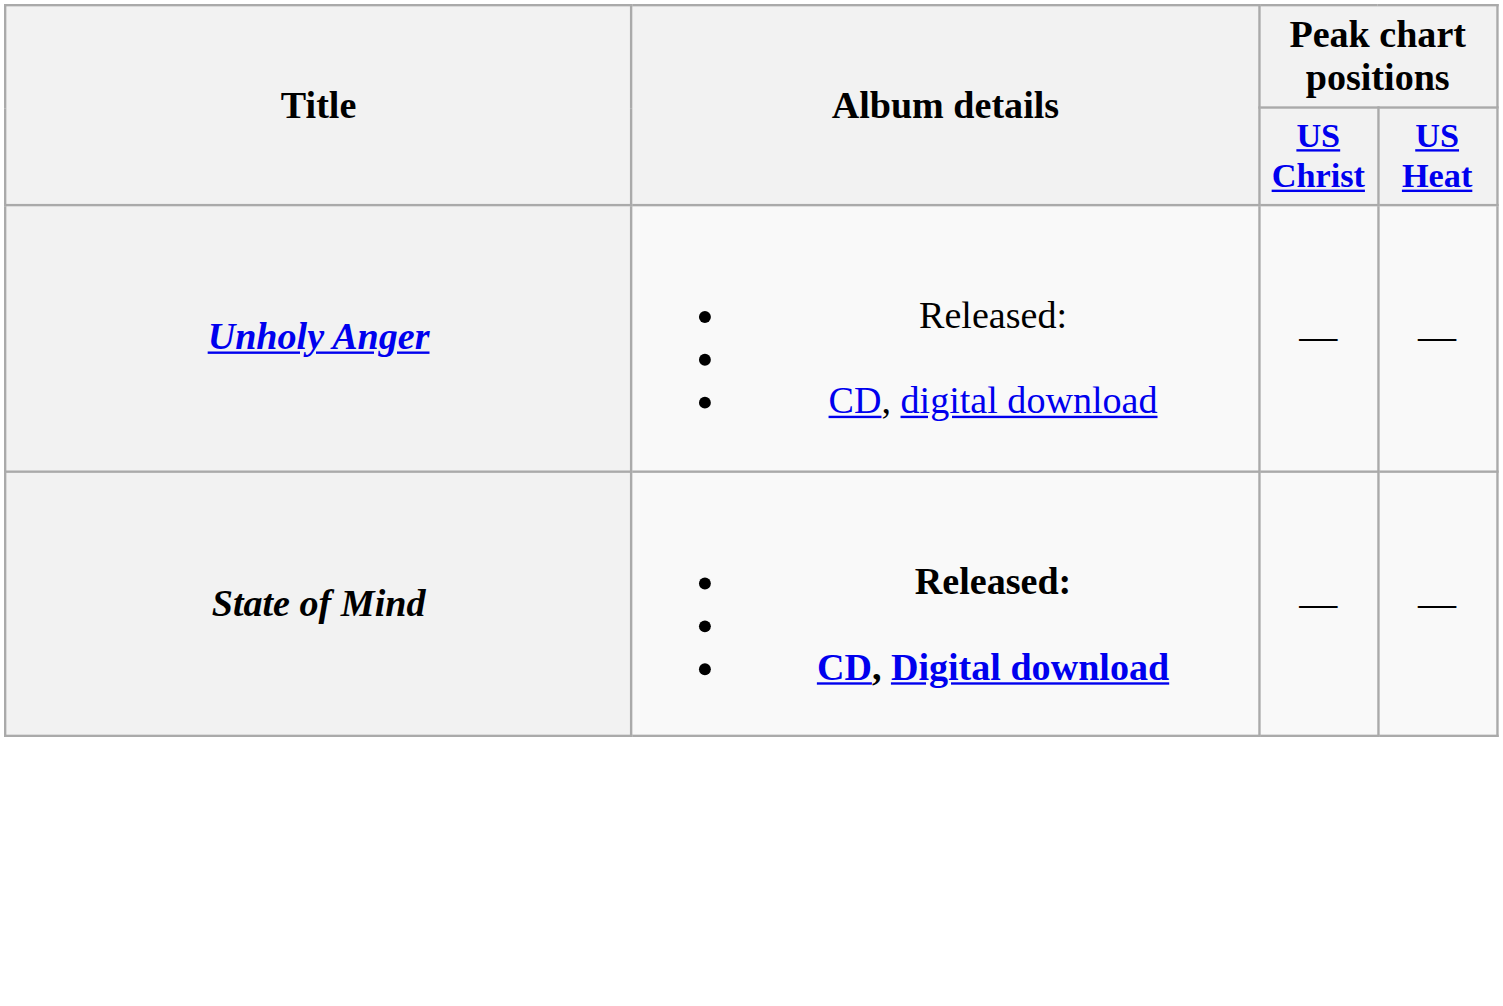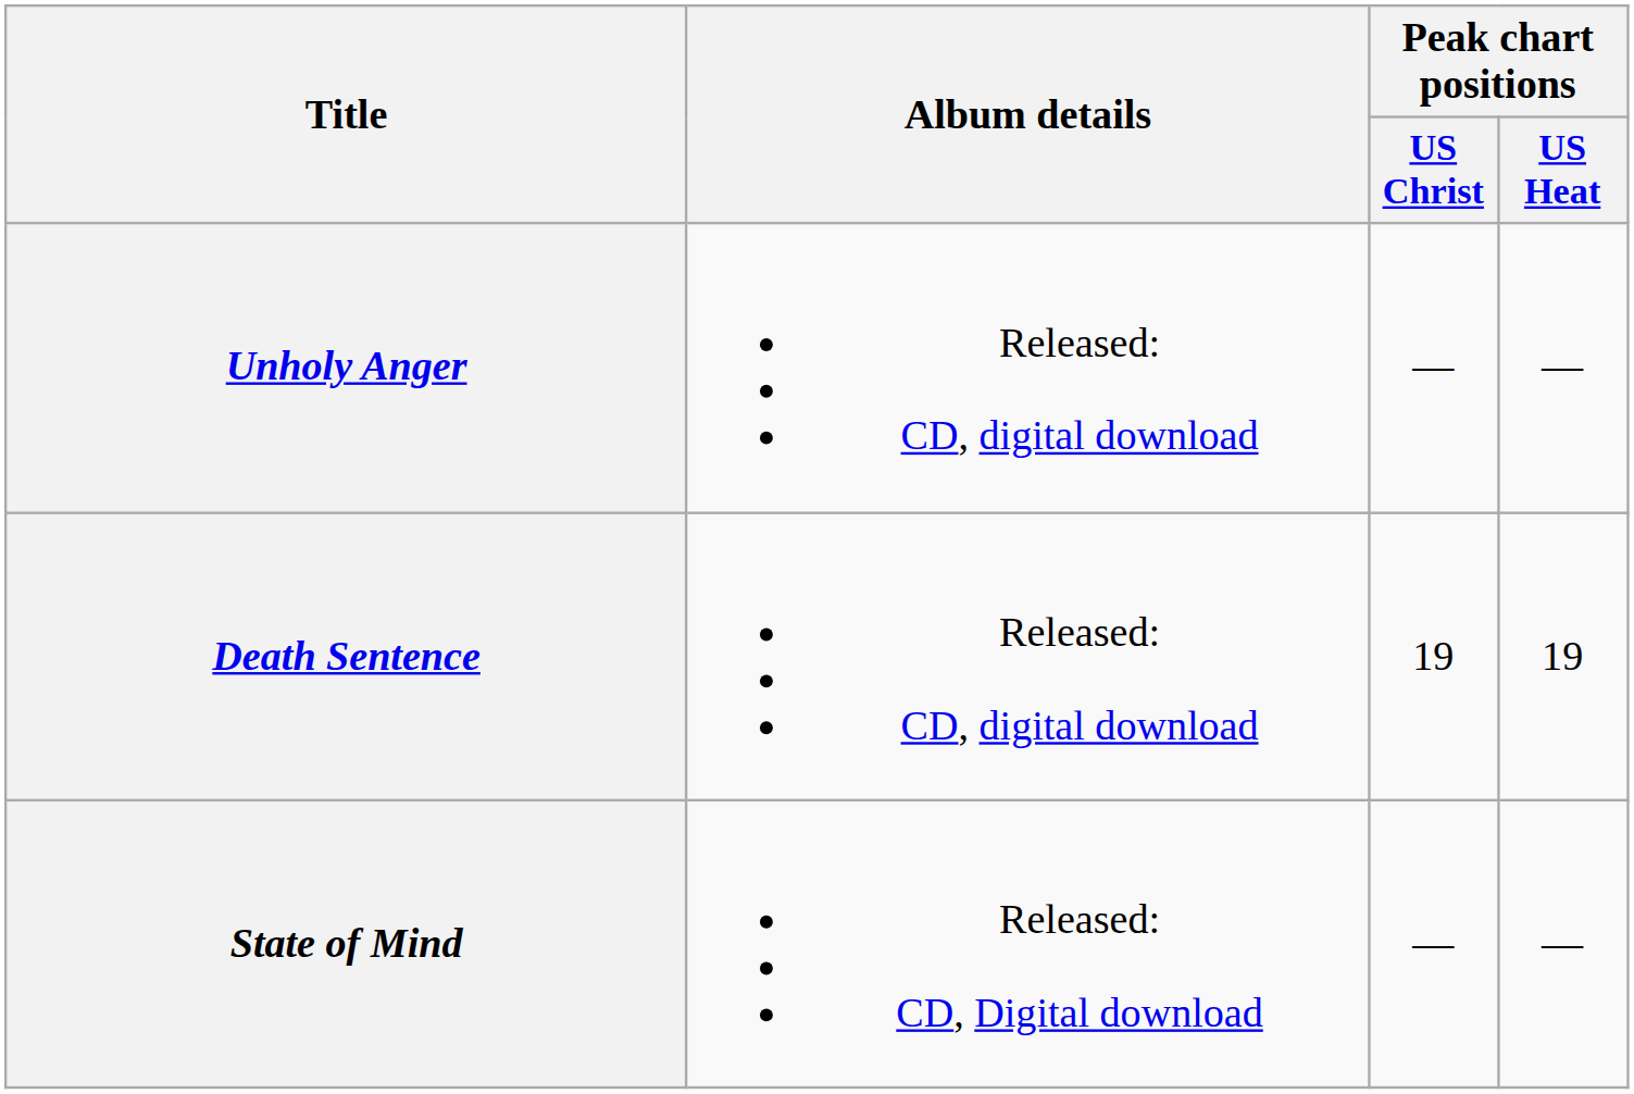+ row: Death Sentence | Released: CD, digital download | 19 | 19
State of Mind | Album details: bold -> normal
